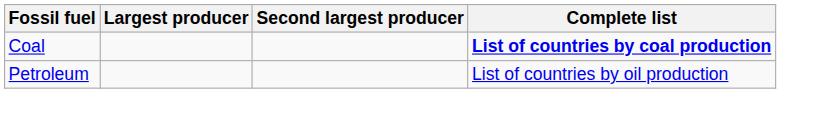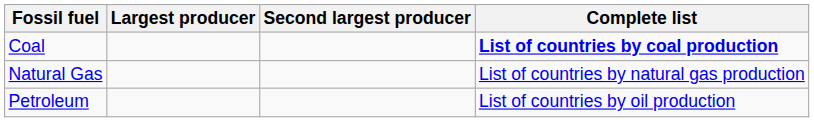+ row: Natural Gas | List of countries by natural gas production
